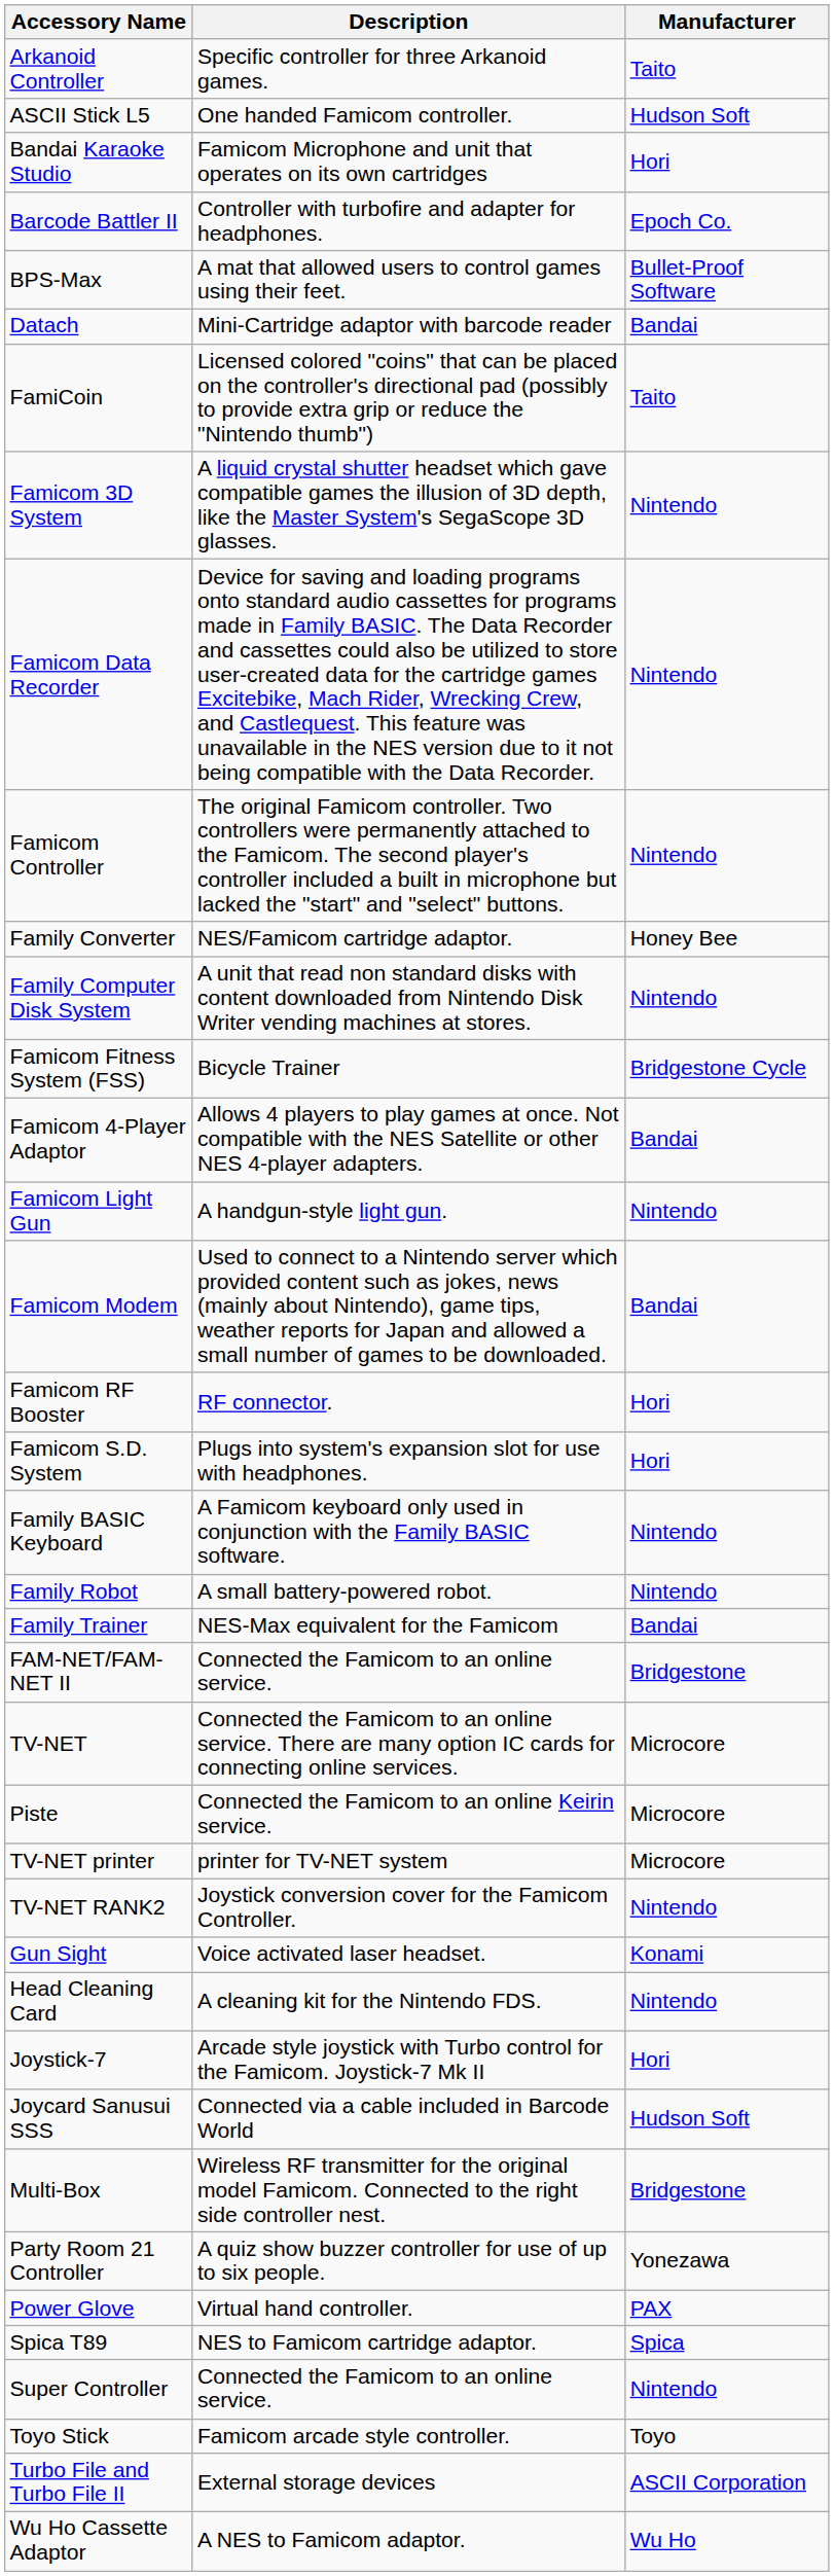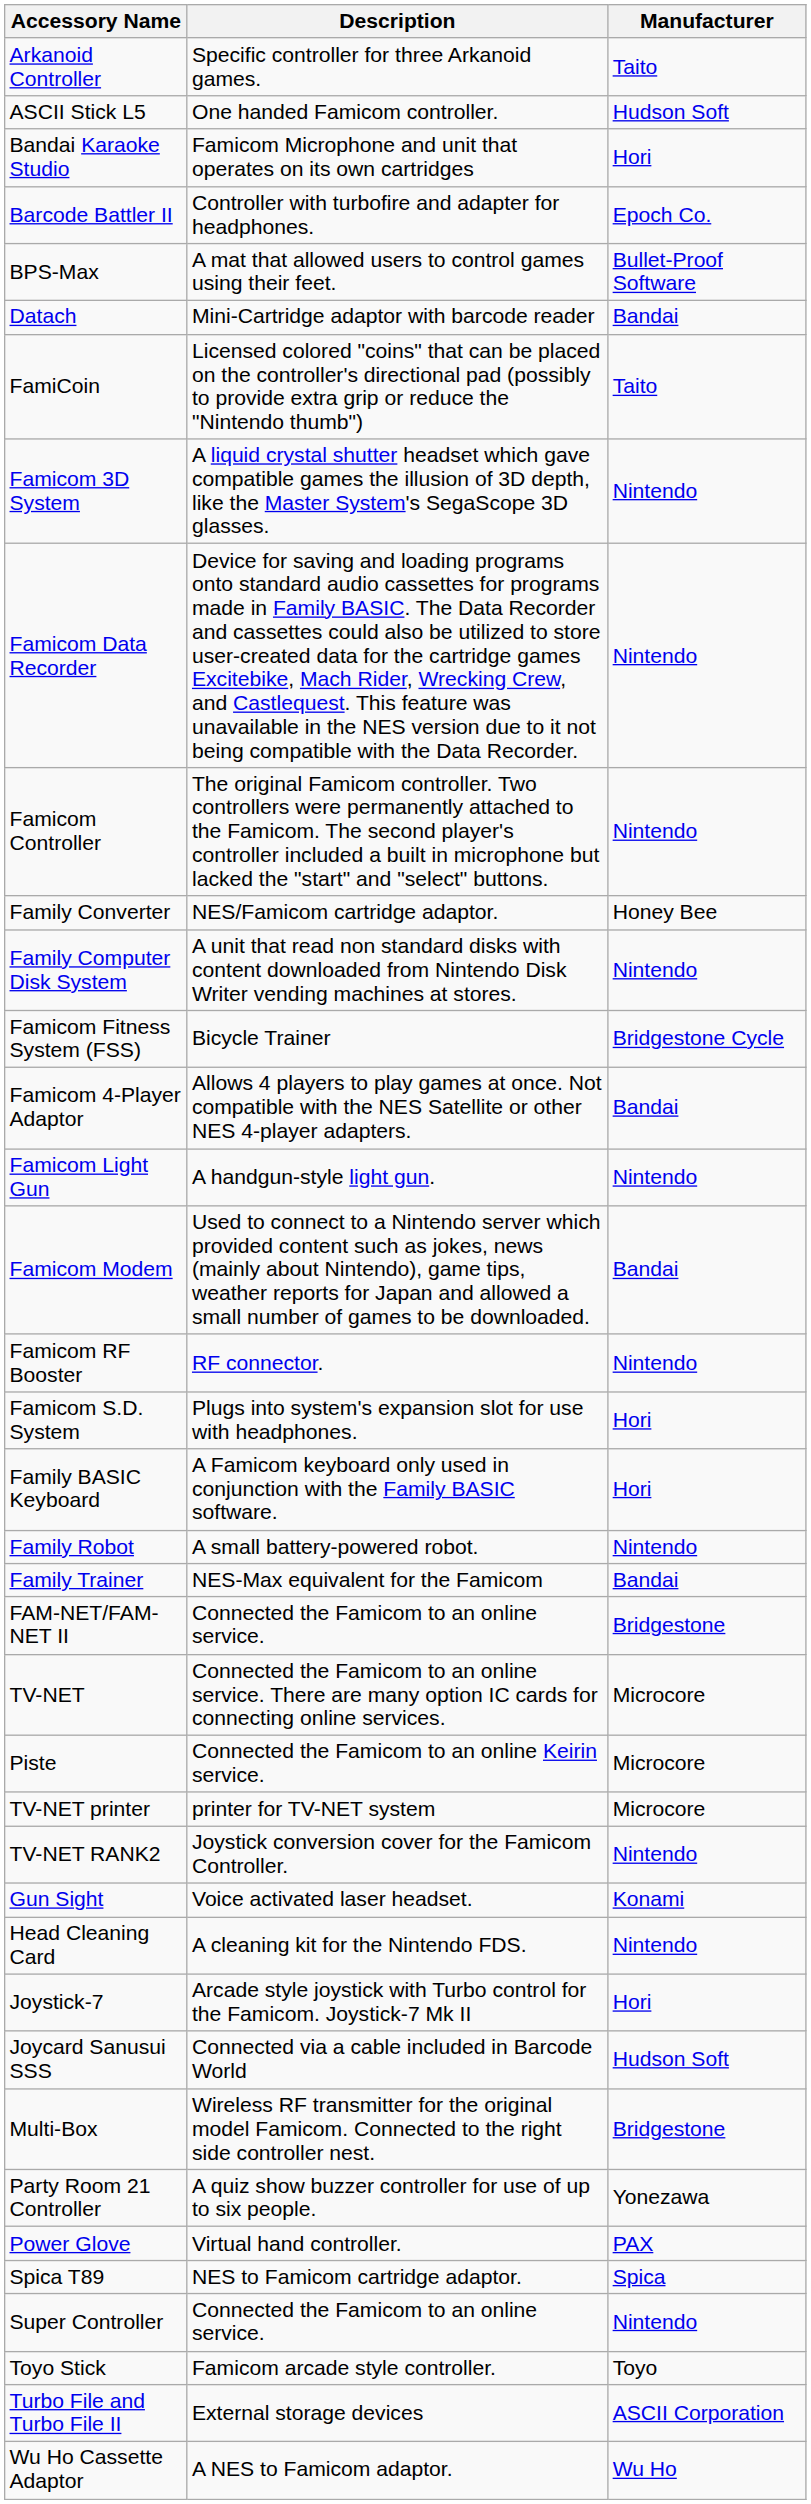Famicom RF Booster | Manufacturer: Hori -> Nintendo
Family BASIC Keyboard | Manufacturer: Nintendo -> Hori
